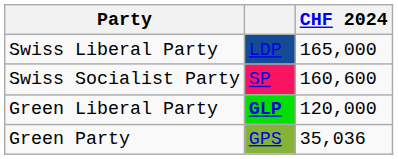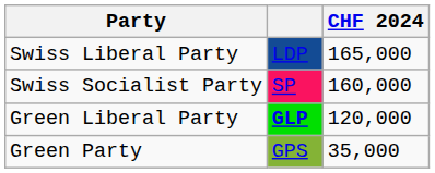Swiss Socialist Party | CHF 2024: 160,600 -> 160,000
Green Party | CHF 2024: 35,036 -> 35,000
